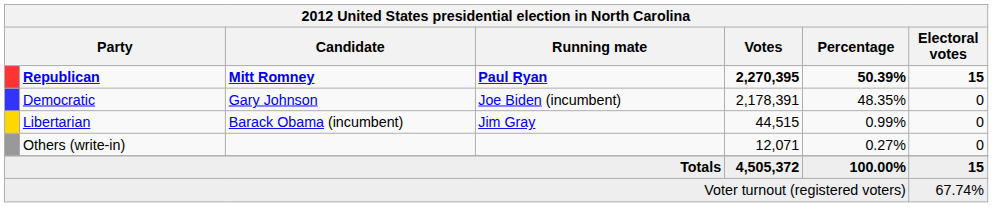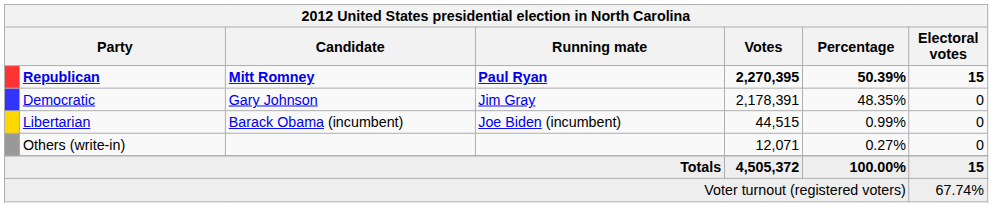Democratic | Running mate: Joe Biden (incumbent) -> Jim Gray
Libertarian | Running mate: Jim Gray -> Joe Biden (incumbent)
